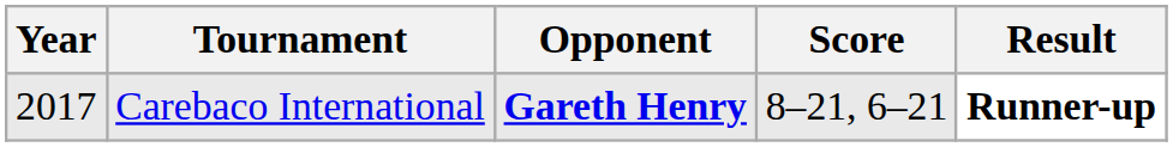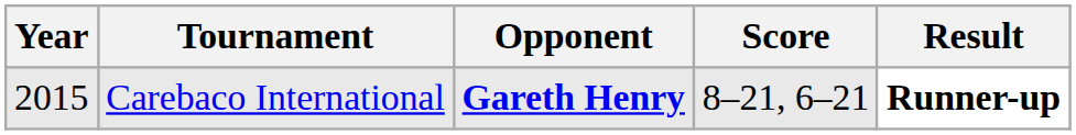Carebaco International | Year: 2017 -> 2015
